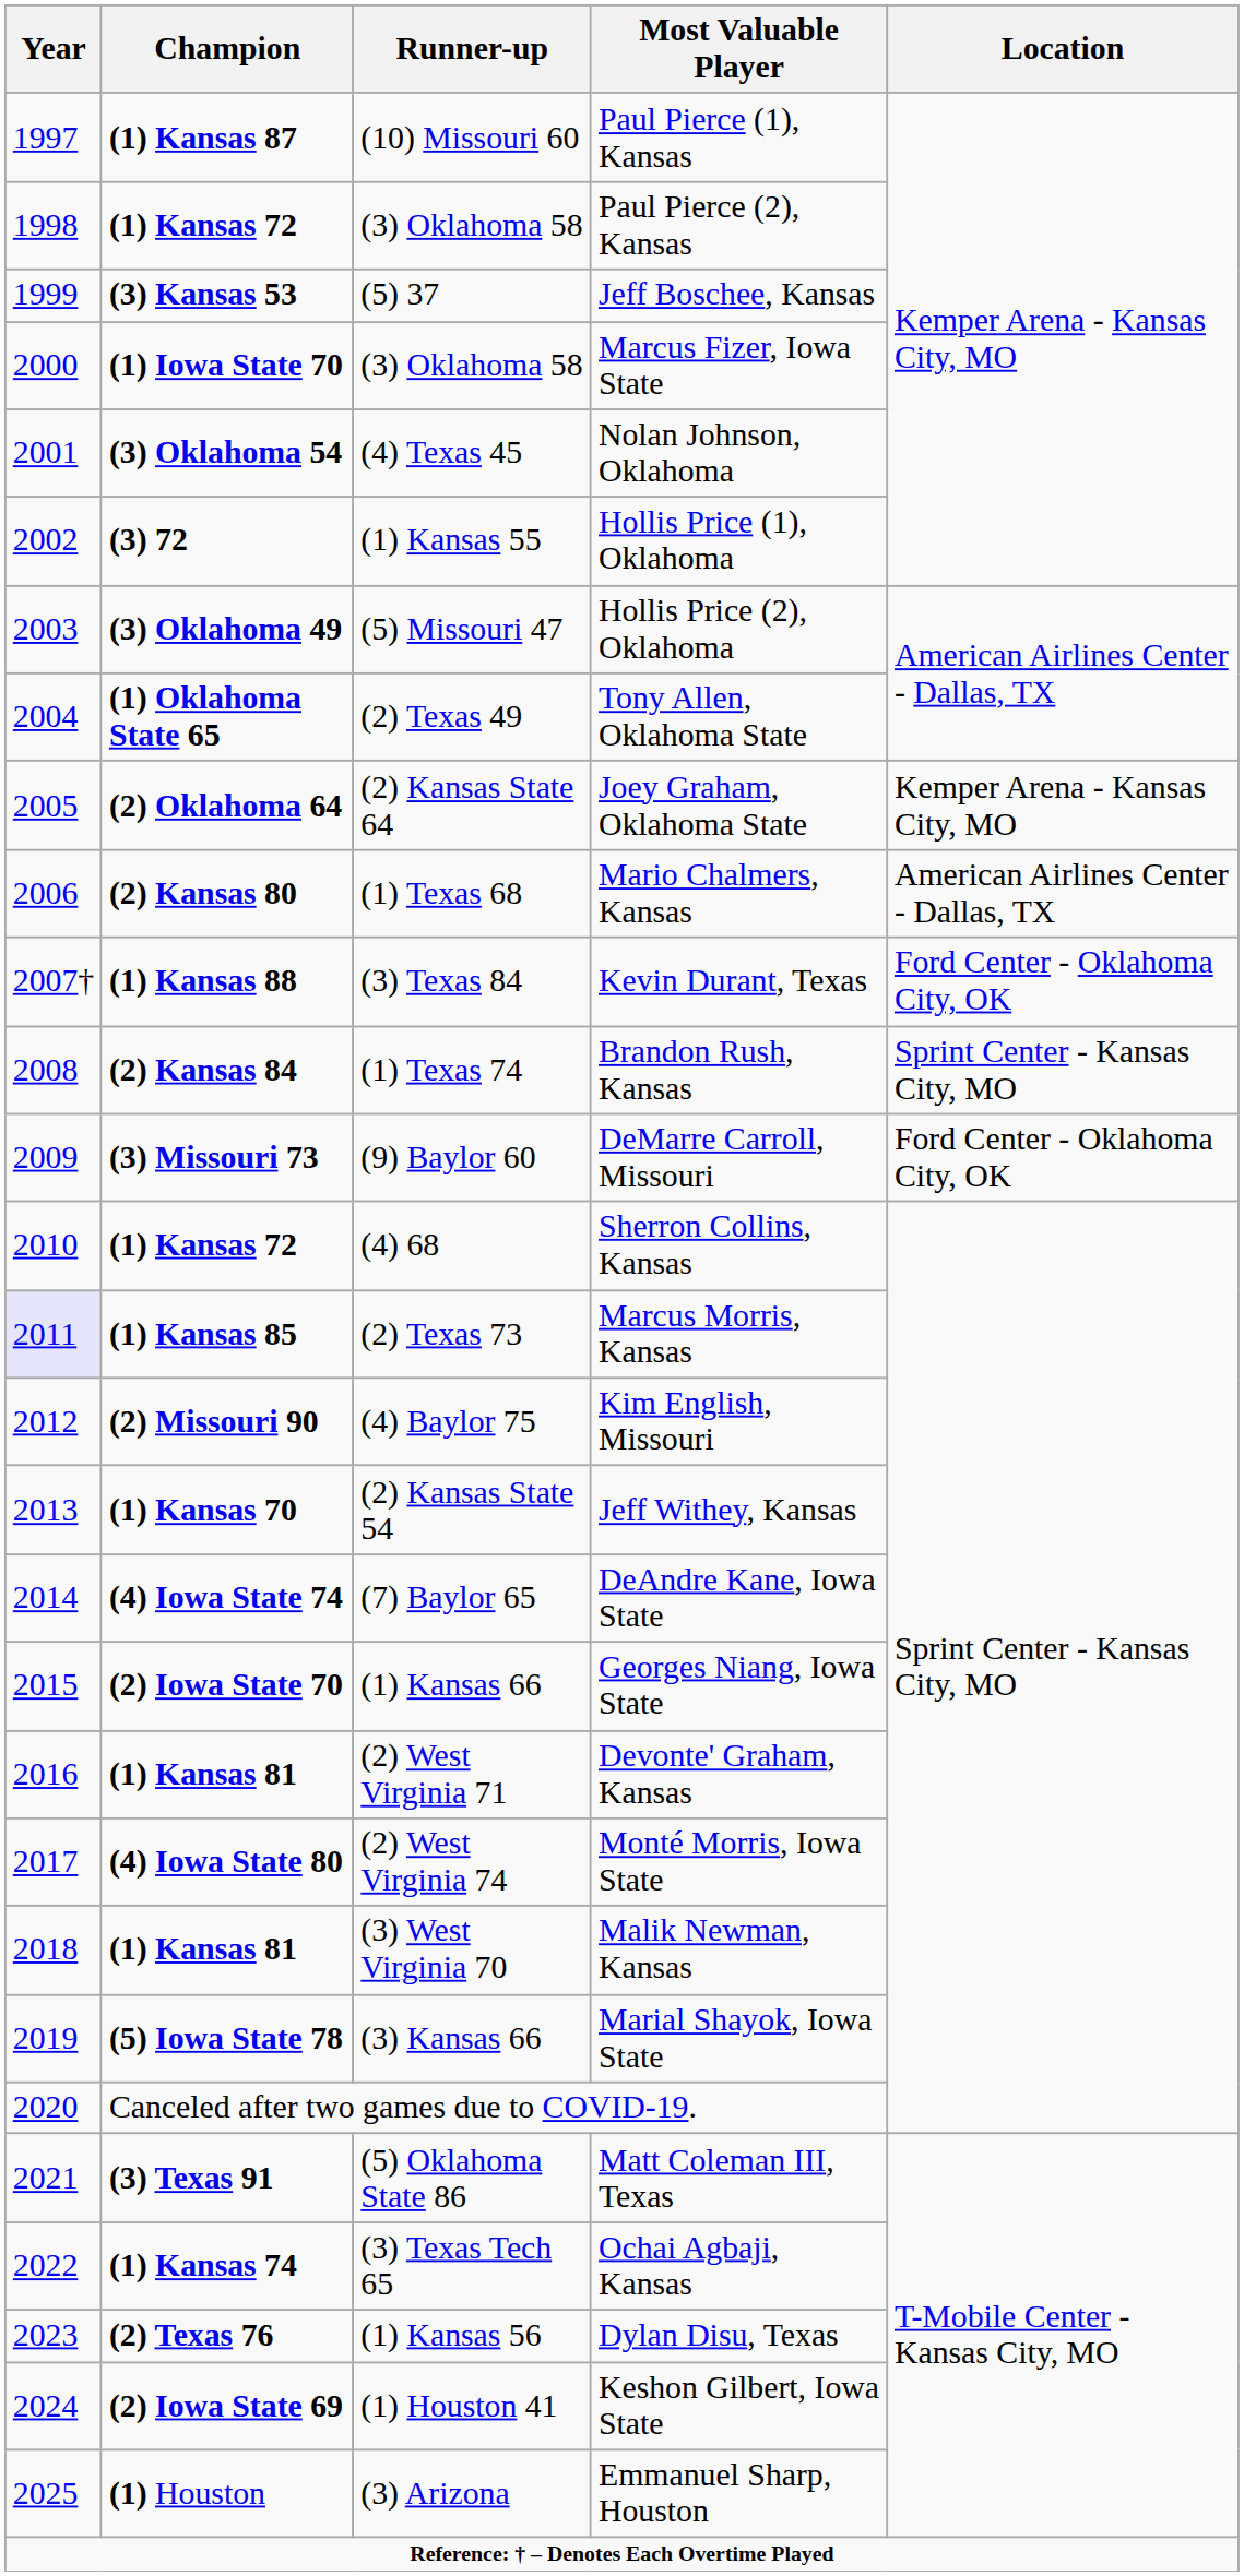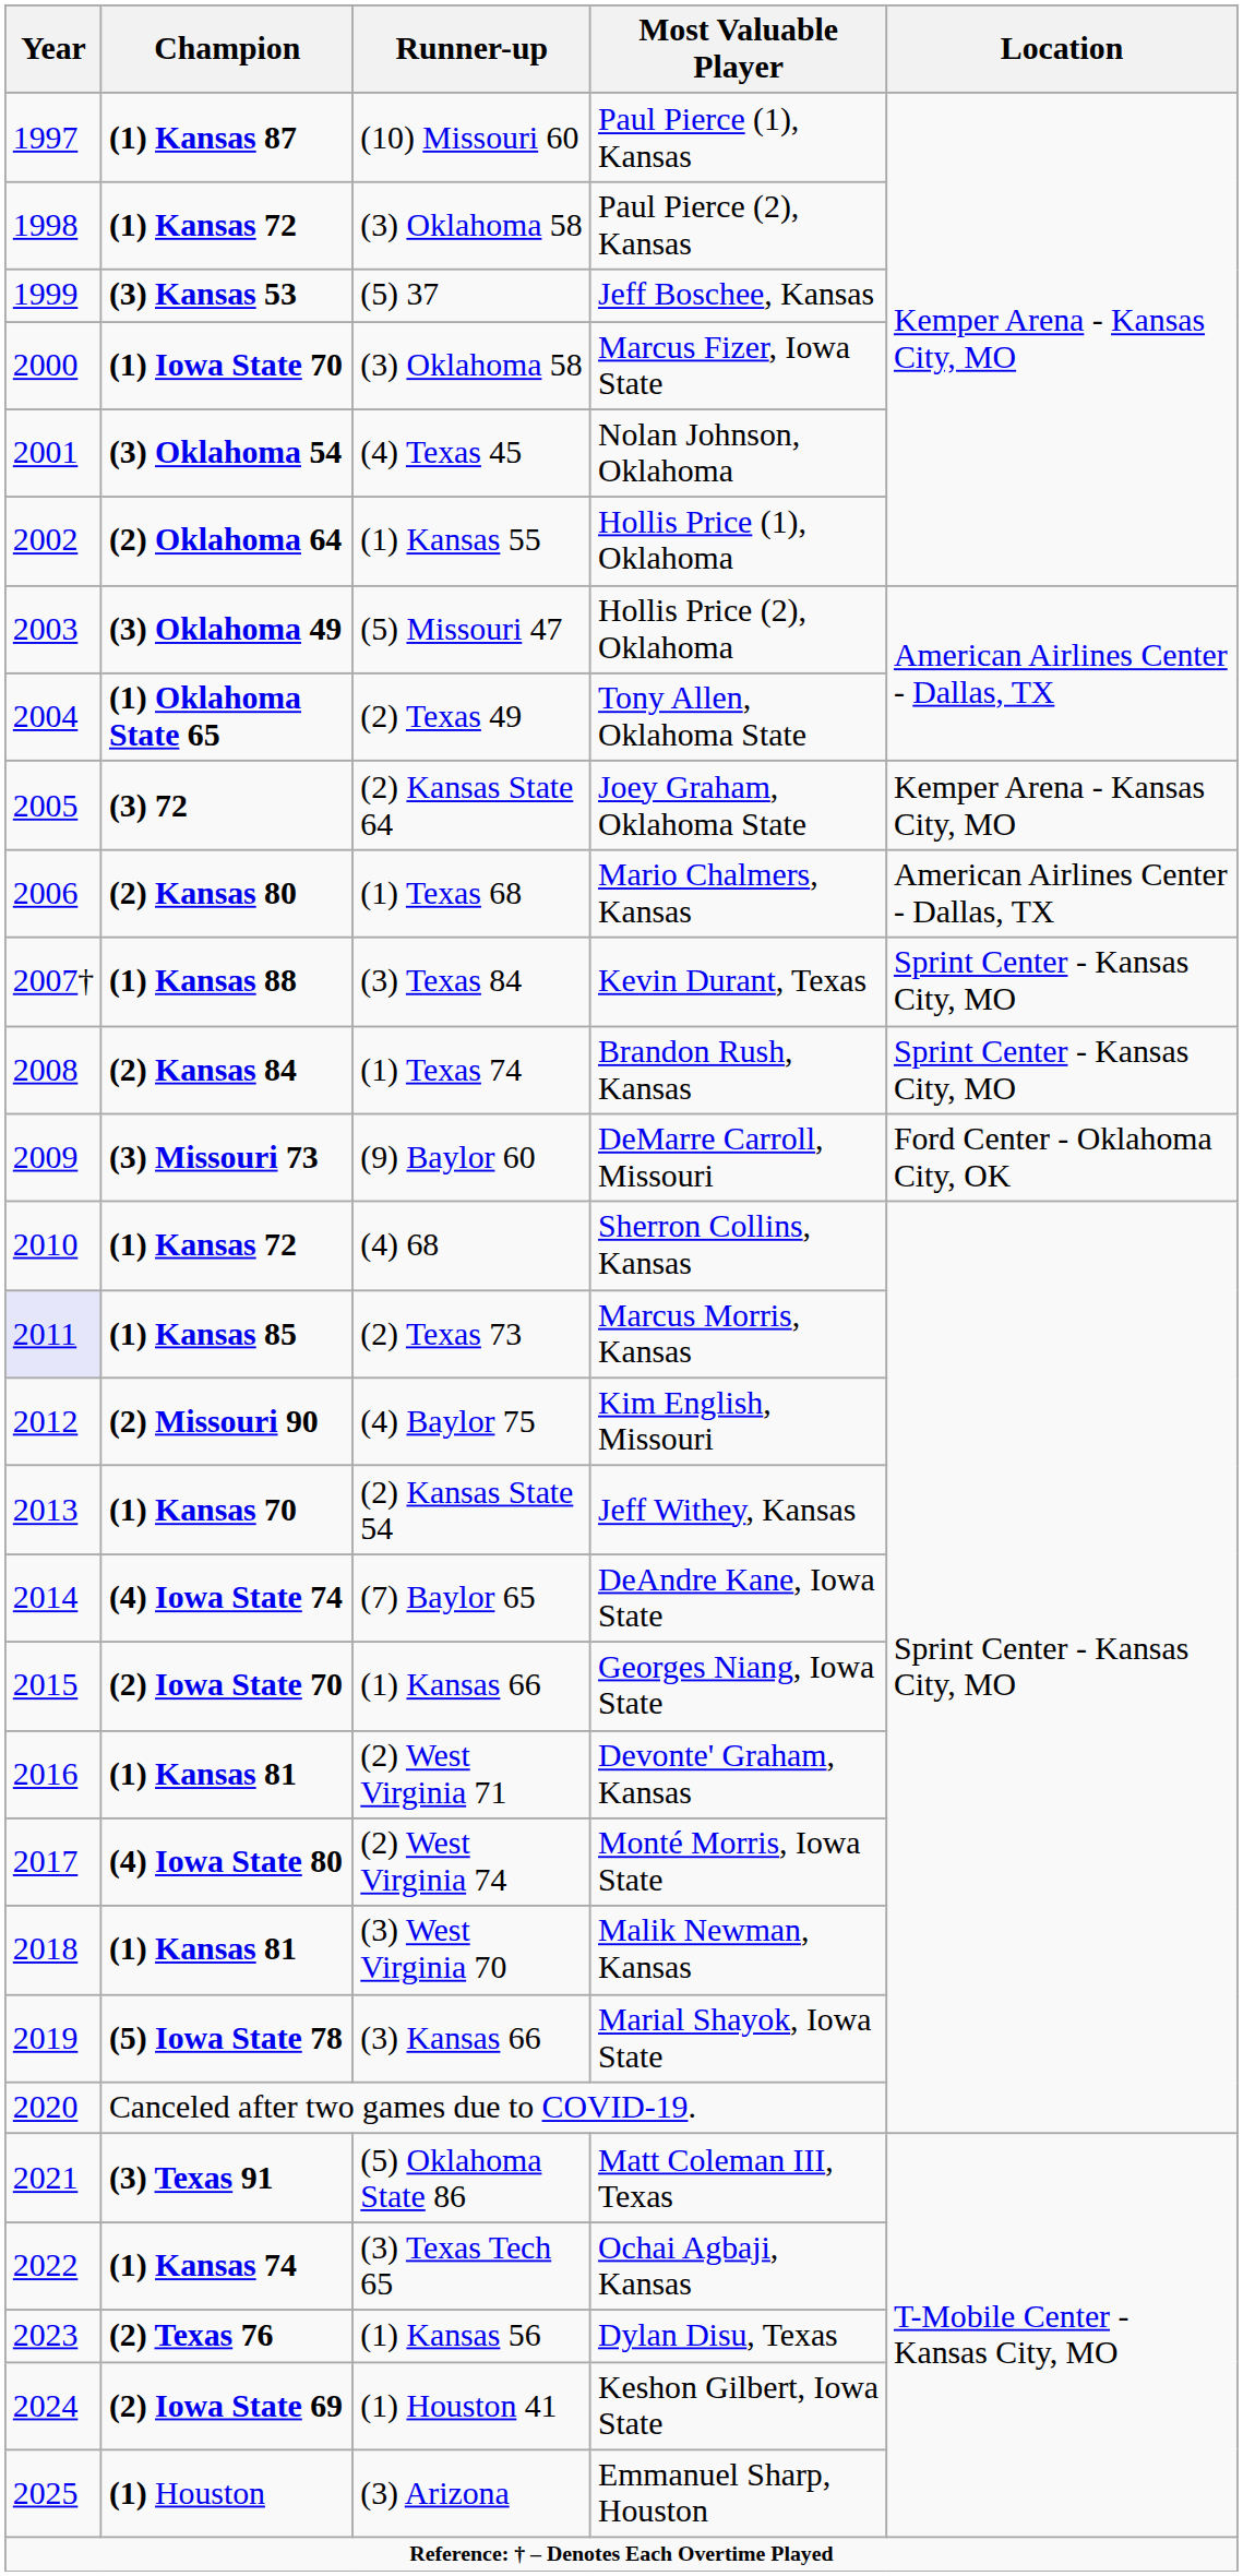Hollis Price (1), Oklahoma | Champion: (3) 72 -> (2) Oklahoma 64
Joey Graham, Oklahoma State | Champion: (2) Oklahoma 64 -> (3) 72
Kevin Durant, Texas | Location: Ford Center - Oklahoma City, OK -> Sprint Center - Kansas City, MO
